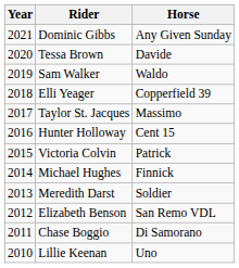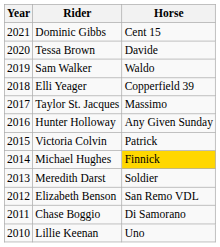Dominic Gibbs | Horse: Any Given Sunday -> Cent 15
Hunter Holloway | Horse: Cent 15 -> Any Given Sunday
Michael Hughes | Horse: no background -> gold background
